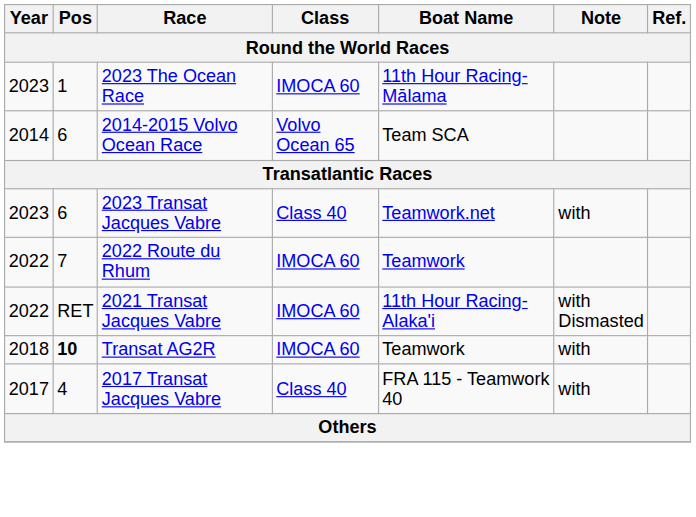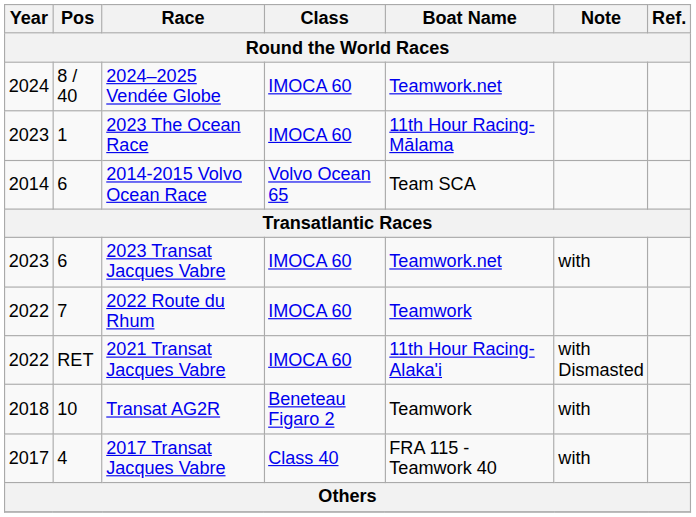+ row: 2024 | 8 / 40 | 2024–2025 Vendée Globe | IMOCA 60 | Teamwork.net
2023 Transat Jacques Vabre | Class: Class 40 -> IMOCA 60
Transat AG2R | Pos: bold -> normal
Transat AG2R | Class: IMOCA 60 -> Beneteau Figaro 2
